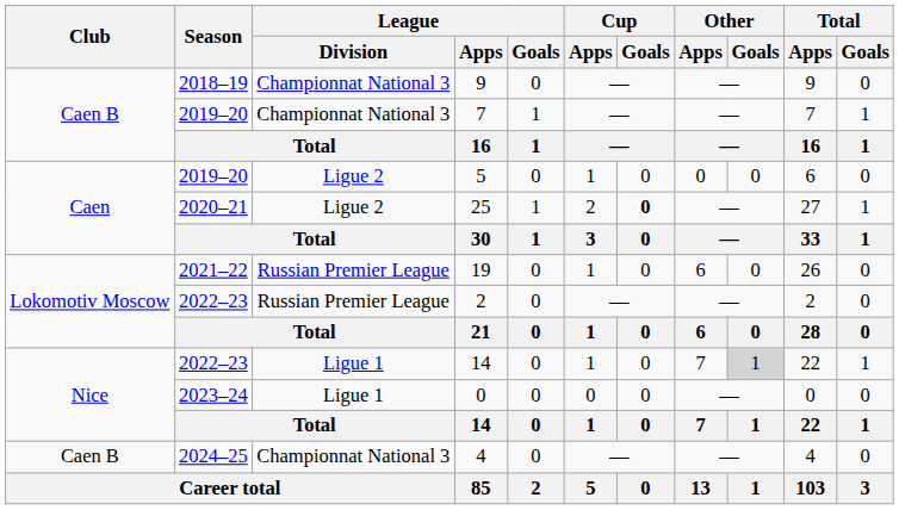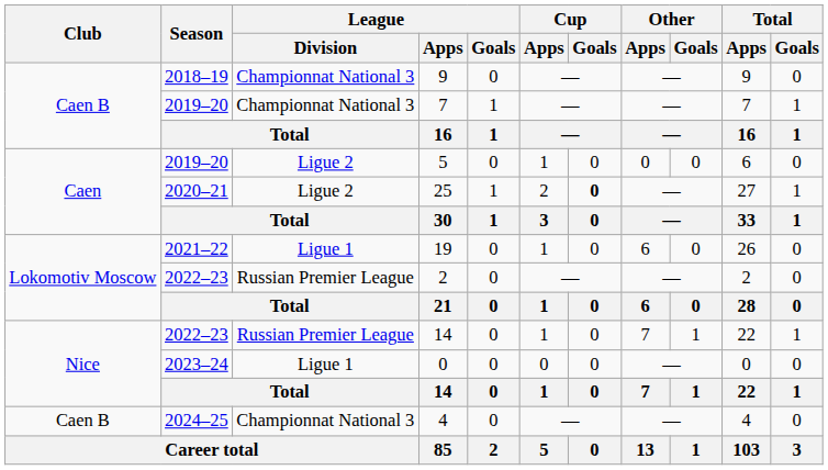19 | League / Division: Russian Premier League -> Ligue 1
2022–23 / 14 | League / Division: Ligue 1 -> Russian Premier League
2022–23 / 14 | Other / Goals: lightgrey background -> no background
